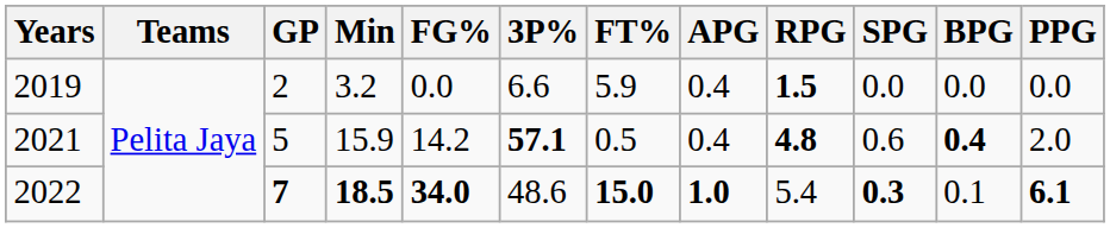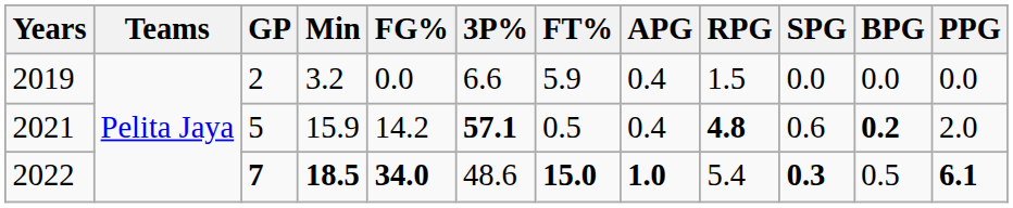2019 | RPG: bold -> normal
2021 | BPG: 0.4 -> 0.2
2022 | BPG: 0.1 -> 0.5
